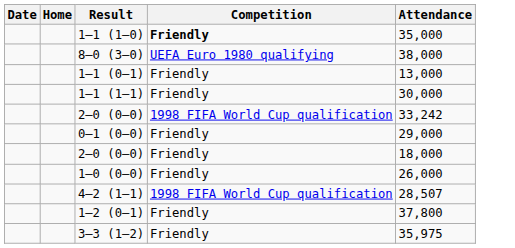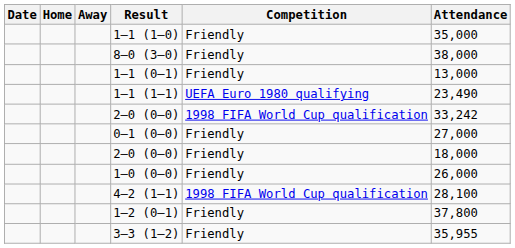+ column: Away
1–1 (1–0) | Competition: bold -> normal
8–0 (3–0) | Competition: UEFA Euro 1980 qualifying -> Friendly
1–1 (1–1) | Competition: Friendly -> UEFA Euro 1980 qualifying
1–1 (1–1) | Attendance: 30,000 -> 23,490
0–1 (0–0) | Attendance: 29,000 -> 27,000
4–2 (1–1) | Attendance: 28,507 -> 28,100
3–3 (1–2) | Attendance: 35,975 -> 35,955
